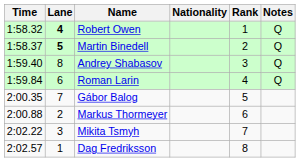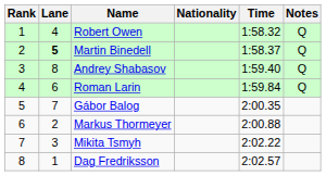columns swapped: Rank <-> Time
Robert Owen | Lane: bold -> normal
